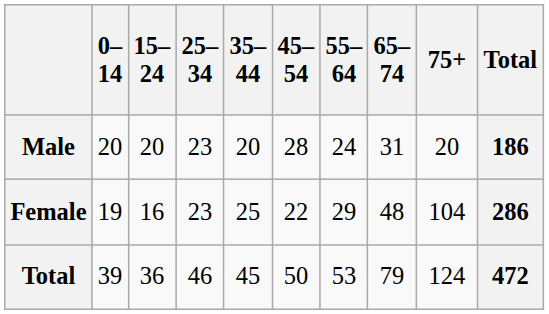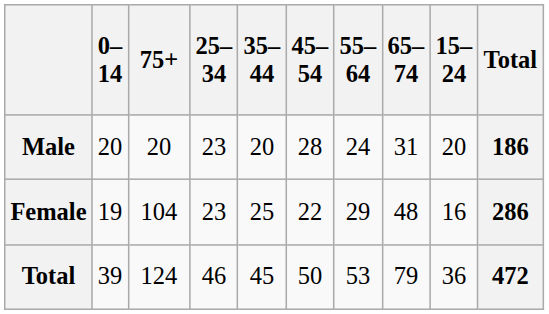columns swapped: 15–24 <-> 75+
